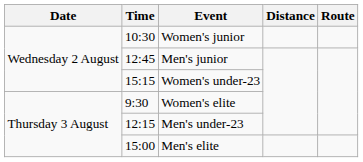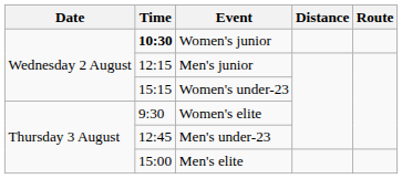Women's junior | Time: normal -> bold
Men's junior | Time: 12:45 -> 12:15
Men's under-23 | Time: 12:15 -> 12:45
